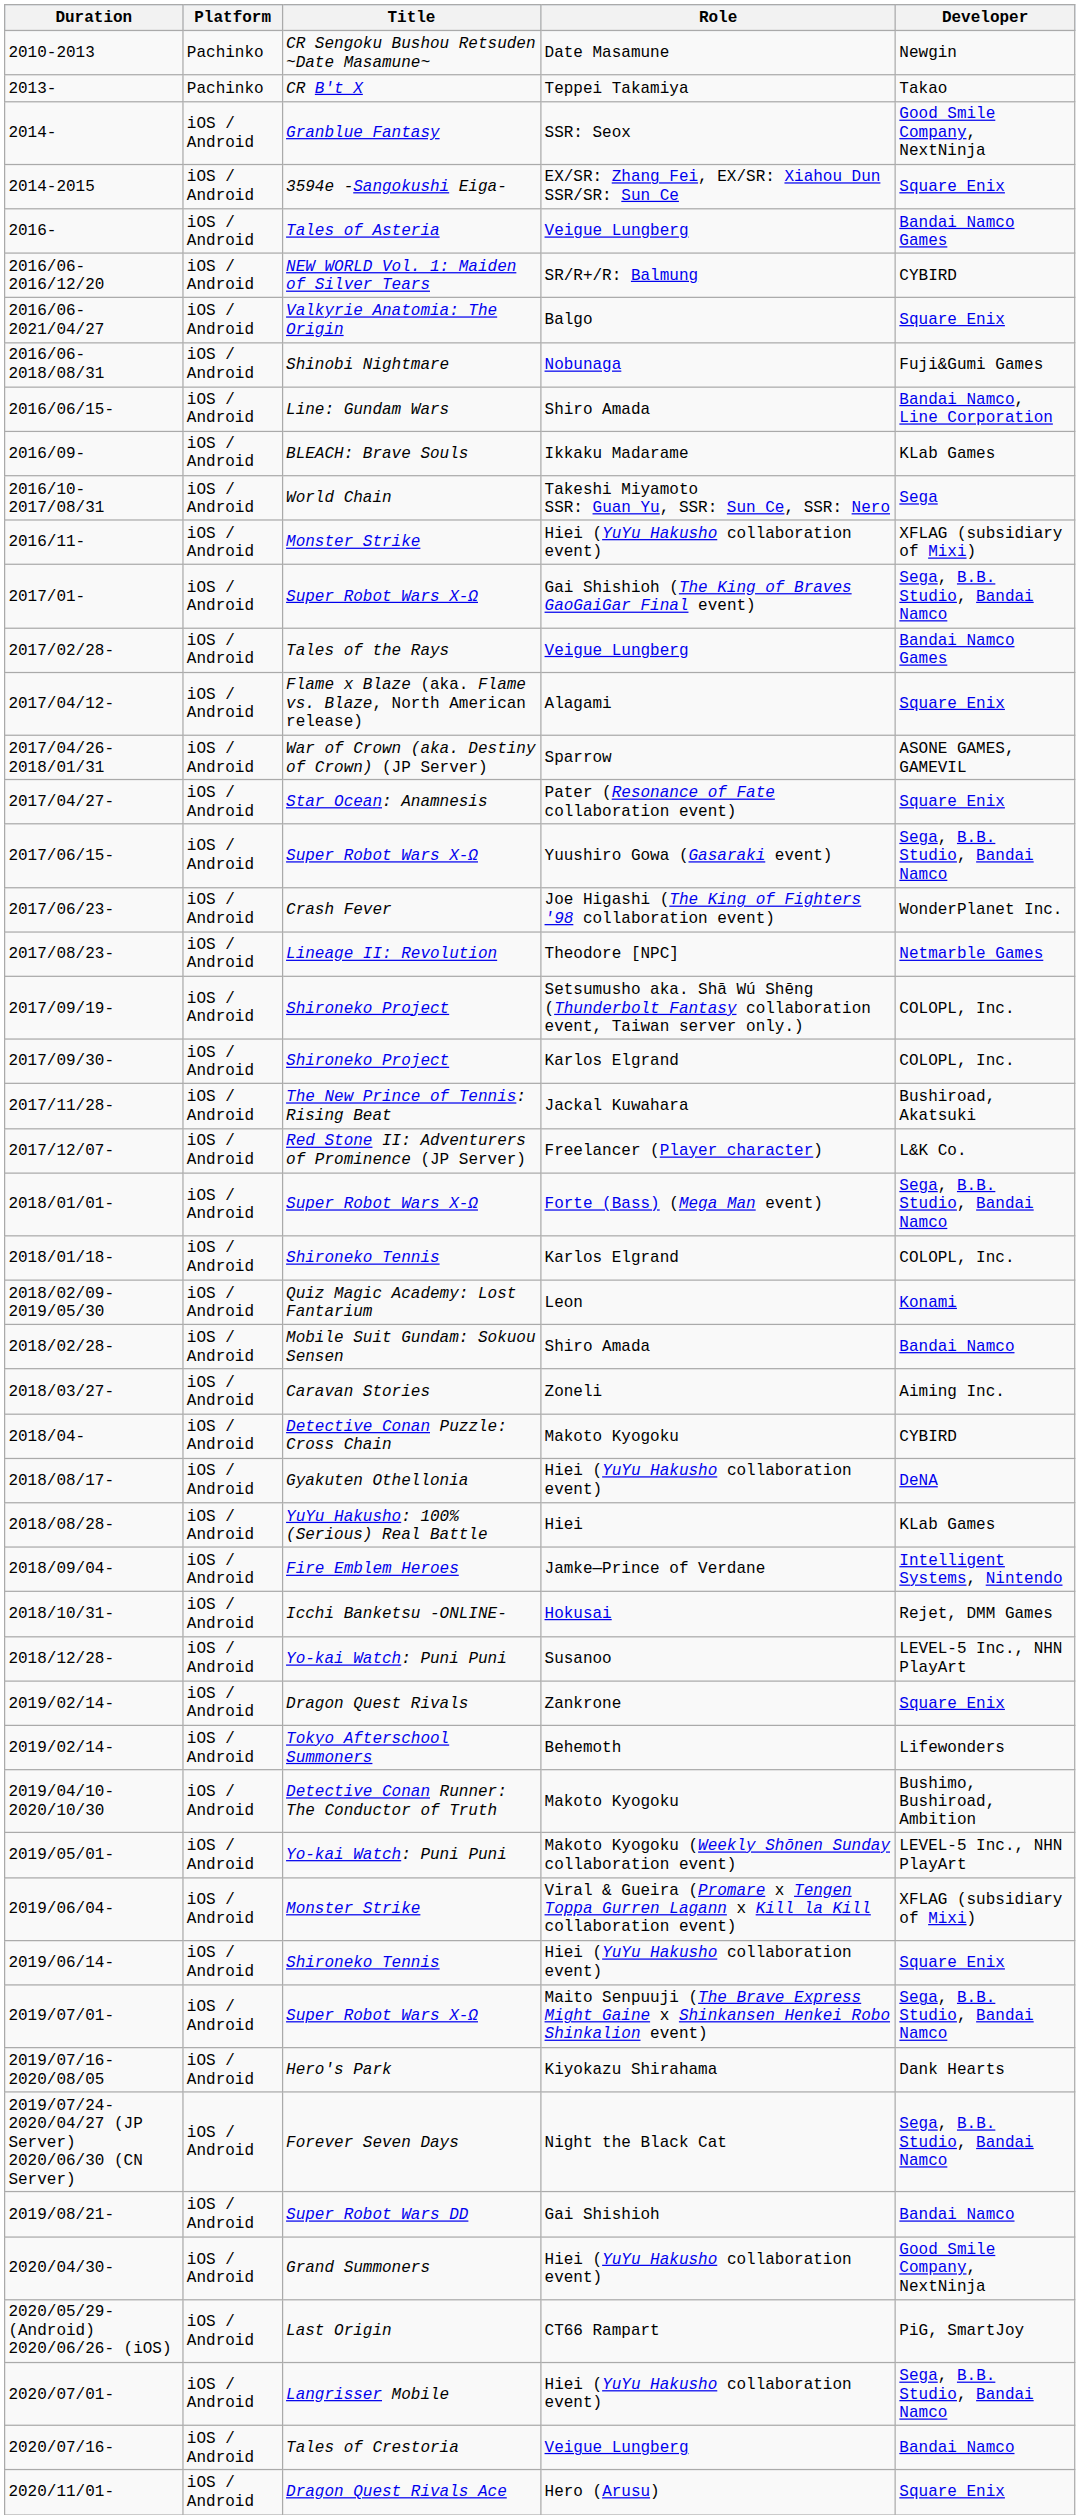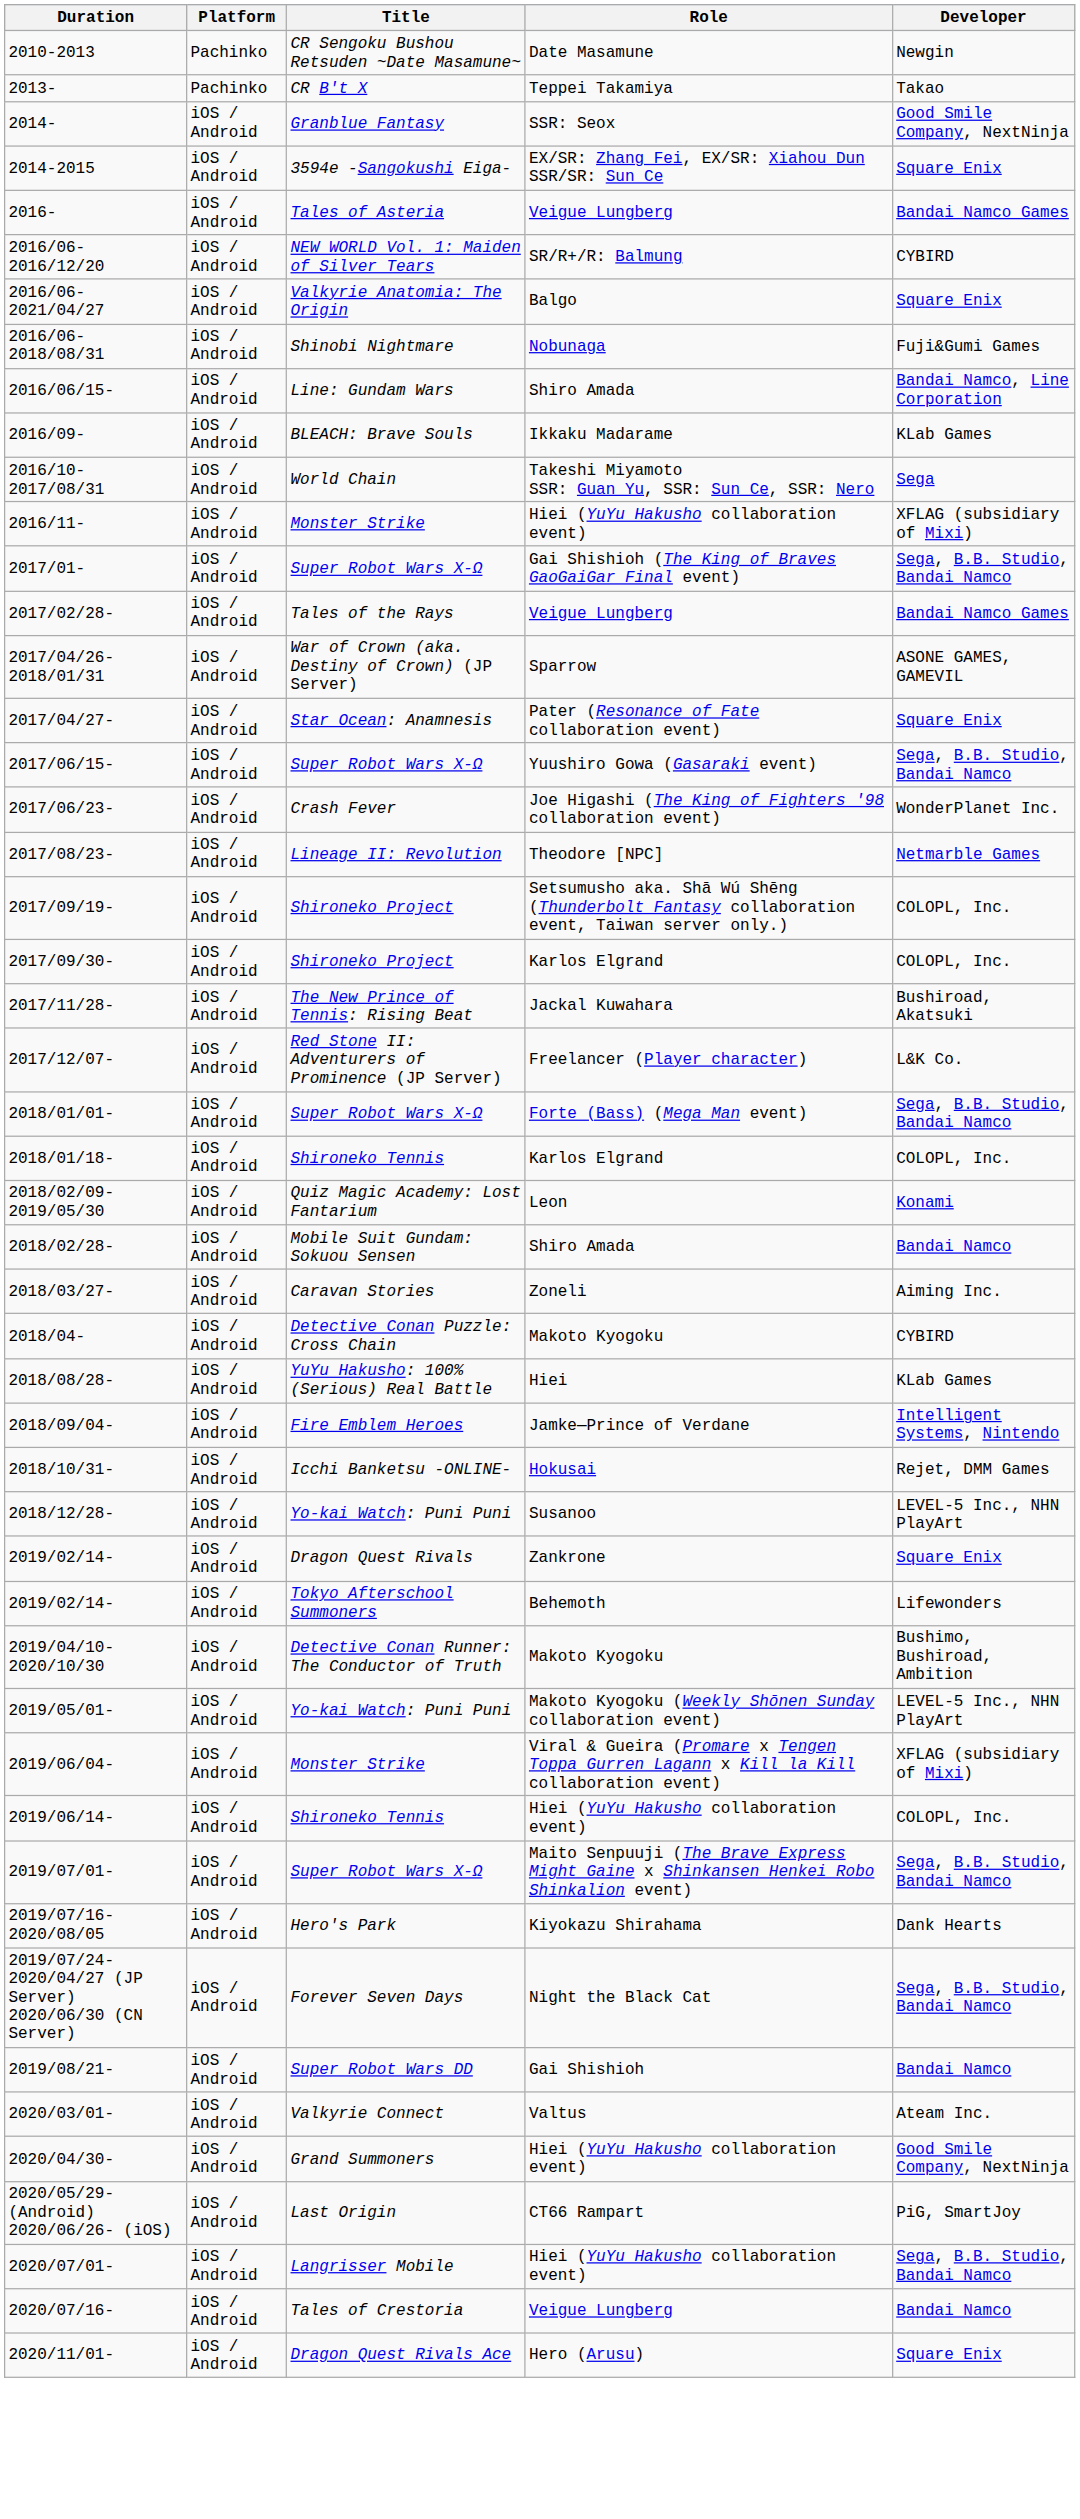- row: 2017/04/12- | iOS / Android | Flame x Blaze (aka. Flame vs. Blaze, North American release) | Alagami | Square Enix
- row: 2018/08/17- | iOS / Android | Gyakuten Othellonia | Hiei (YuYu Hakusho collaboration event) | DeNA
2019/06/14- | Developer: Square Enix -> COLOPL, Inc.
+ row: 2020/03/01- | iOS / Android | Valkyrie Connect | Valtus | Ateam Inc.
